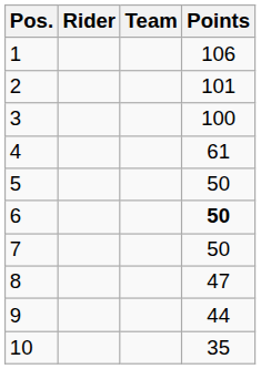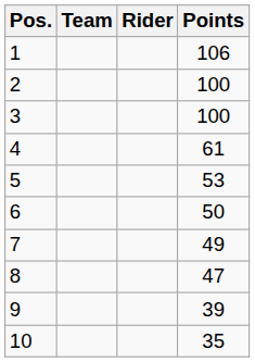columns swapped: Rider <-> Team
2 | Points: 101 -> 100
5 | Points: 50 -> 53
6 | Points: bold -> normal
7 | Points: 50 -> 49
9 | Points: 44 -> 39
